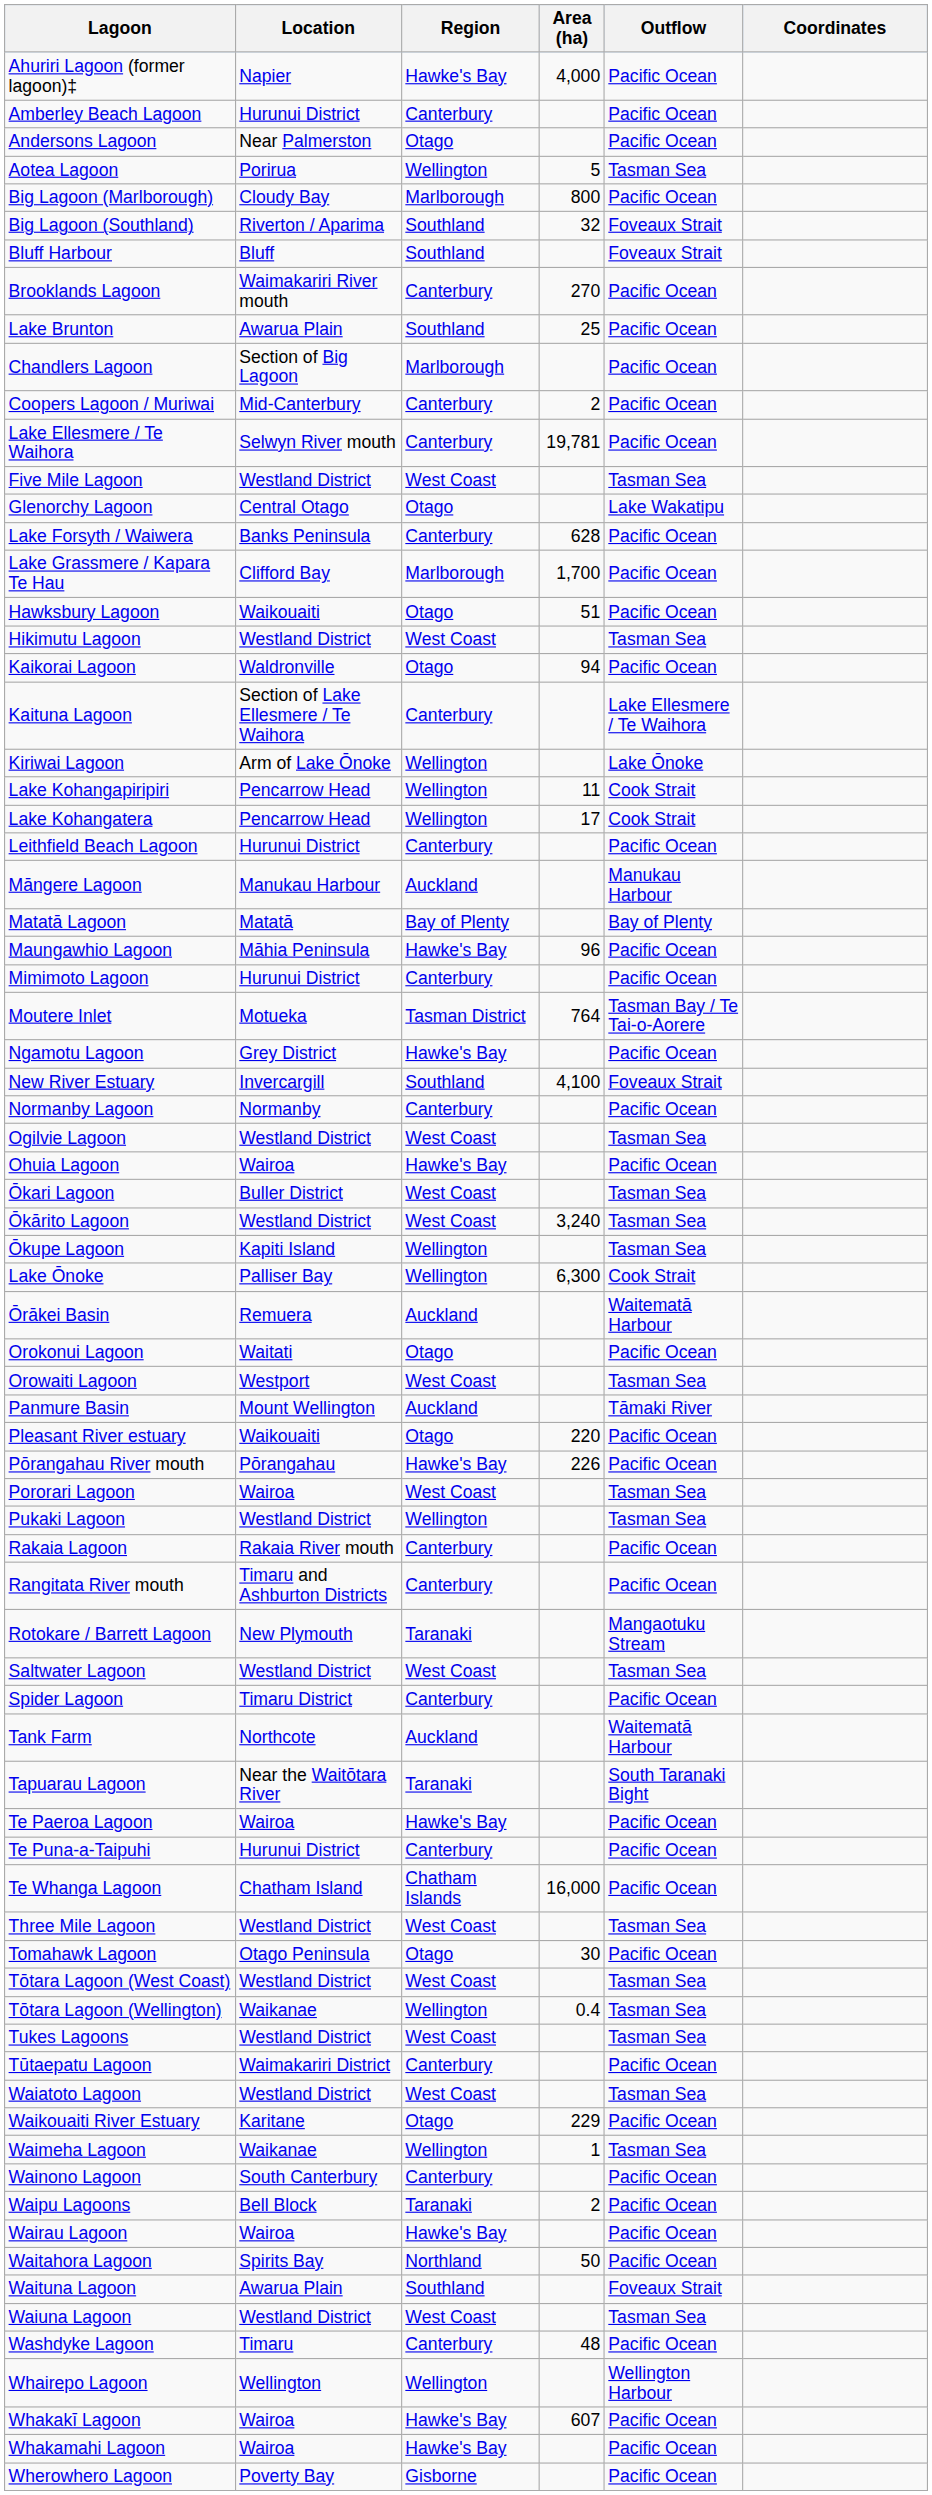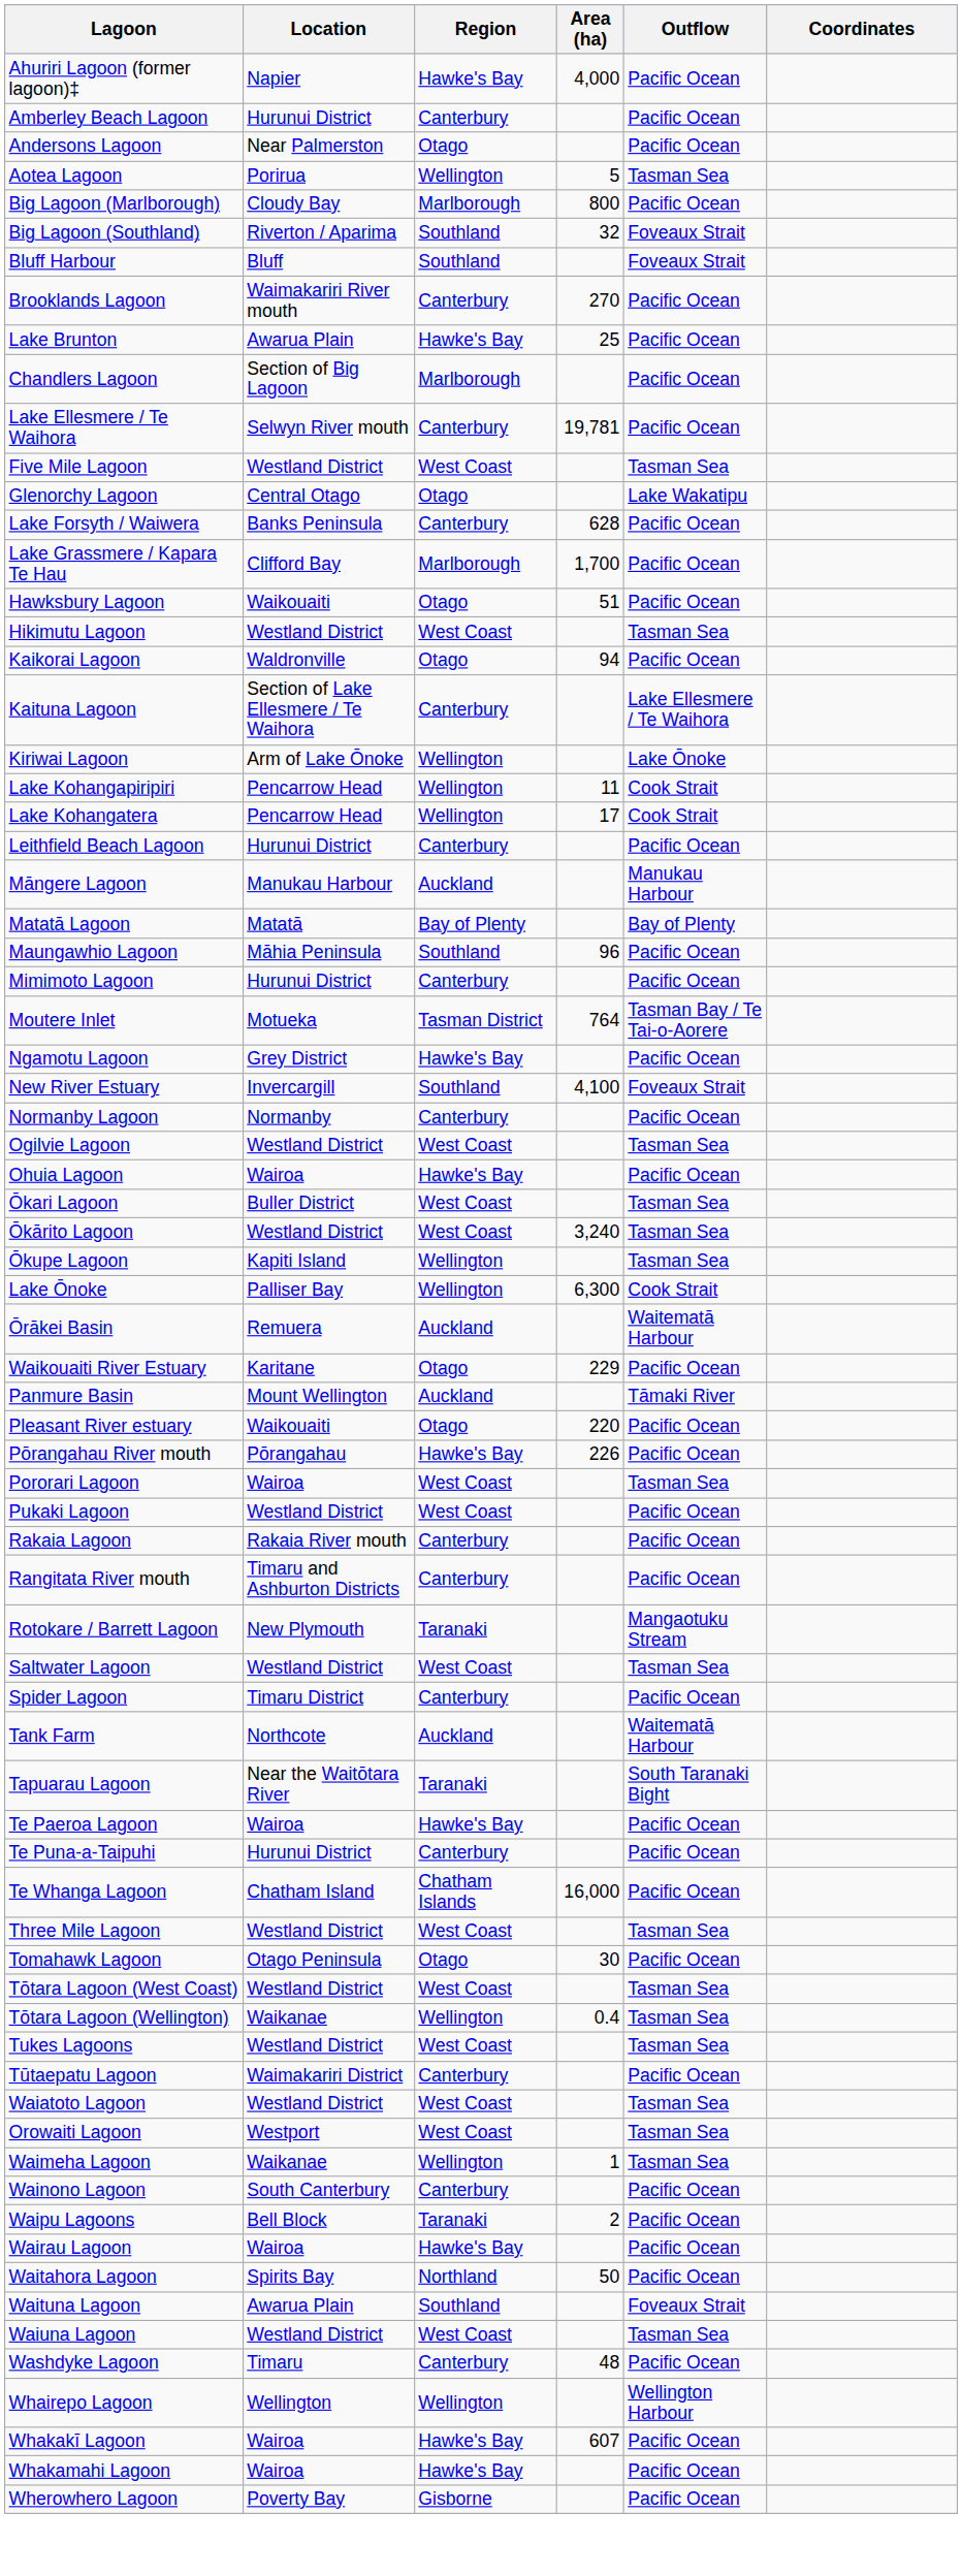Lake Brunton | Region: Southland -> Hawke's Bay
- row: Coopers Lagoon / Muriwai | Mid-Canterbury | Canterbury | 2 | Pacific Ocean
Maungawhio Lagoon | Region: Hawke's Bay -> Southland
- row: Orokonui Lagoon | Waitati | Otago | Pacific Ocean
rows swapped: Orowaiti Lagoon <-> Waikouaiti River Estuary
Pukaki Lagoon | Region: Wellington -> West Coast
Pukaki Lagoon | Outflow: Tasman Sea -> Pacific Ocean
